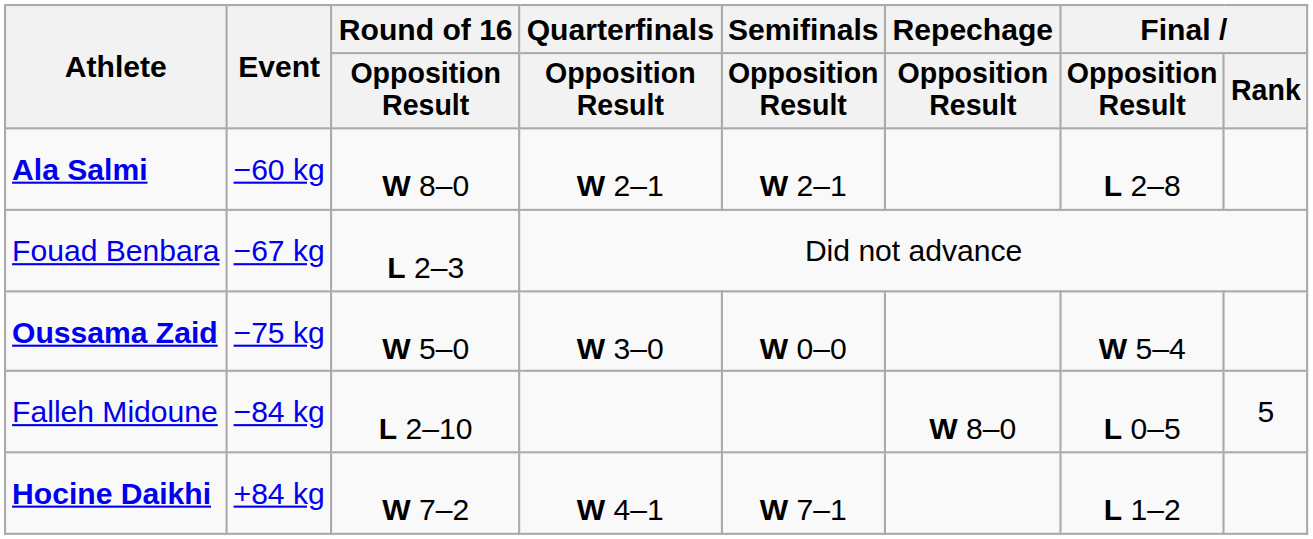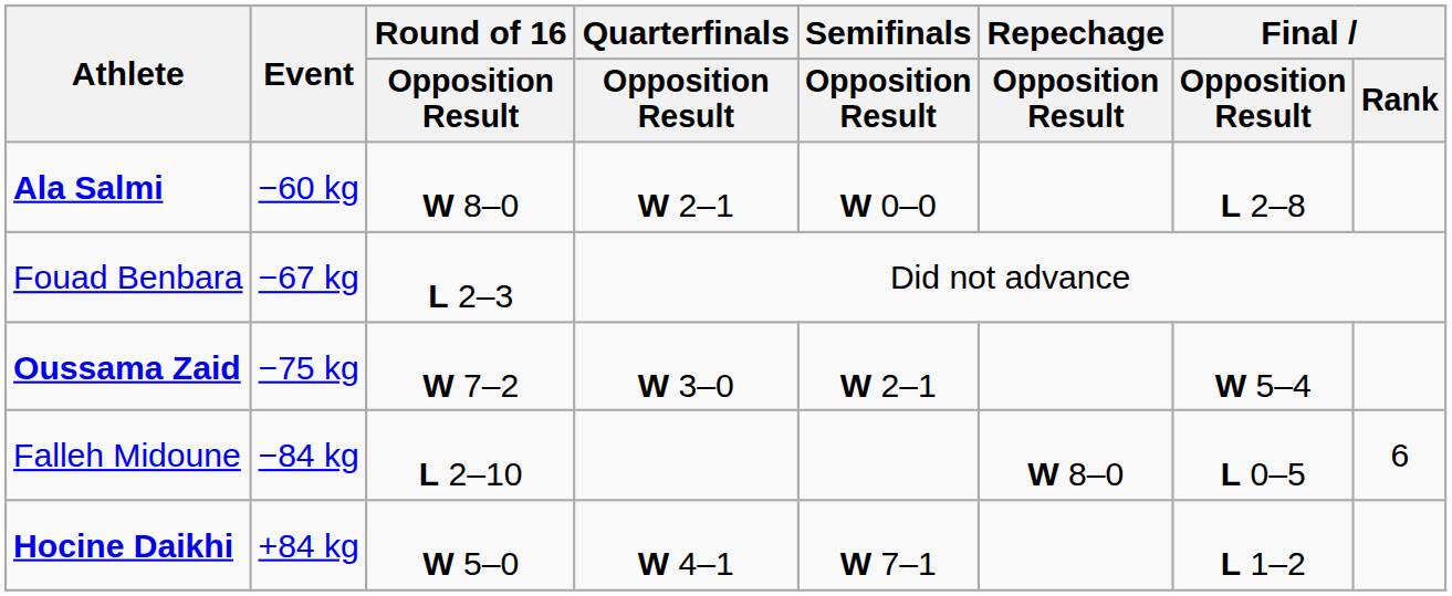Ala Salmi | Semifinals / Opposition Result: W 2–1 -> W 0–0
Oussama Zaid | Round of 16 / Opposition Result: W 5–0 -> W 7–2
Oussama Zaid | Semifinals / Opposition Result: W 0–0 -> W 2–1
Falleh Midoune | Final / Rank: 5 -> 6
Hocine Daikhi | Round of 16 / Opposition Result: W 7–2 -> W 5–0
